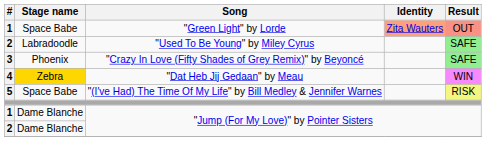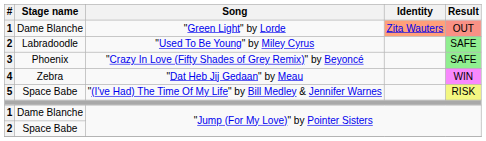"Green Light" by Lorde | Stage name: Space Babe -> Dame Blanche
"Dat Heb Jij Gedaan" by Meau | Stage name: gold background -> no background
2 / "Jump (For My Love)" by Pointer Sisters | Stage name: Dame Blanche -> Space Babe
